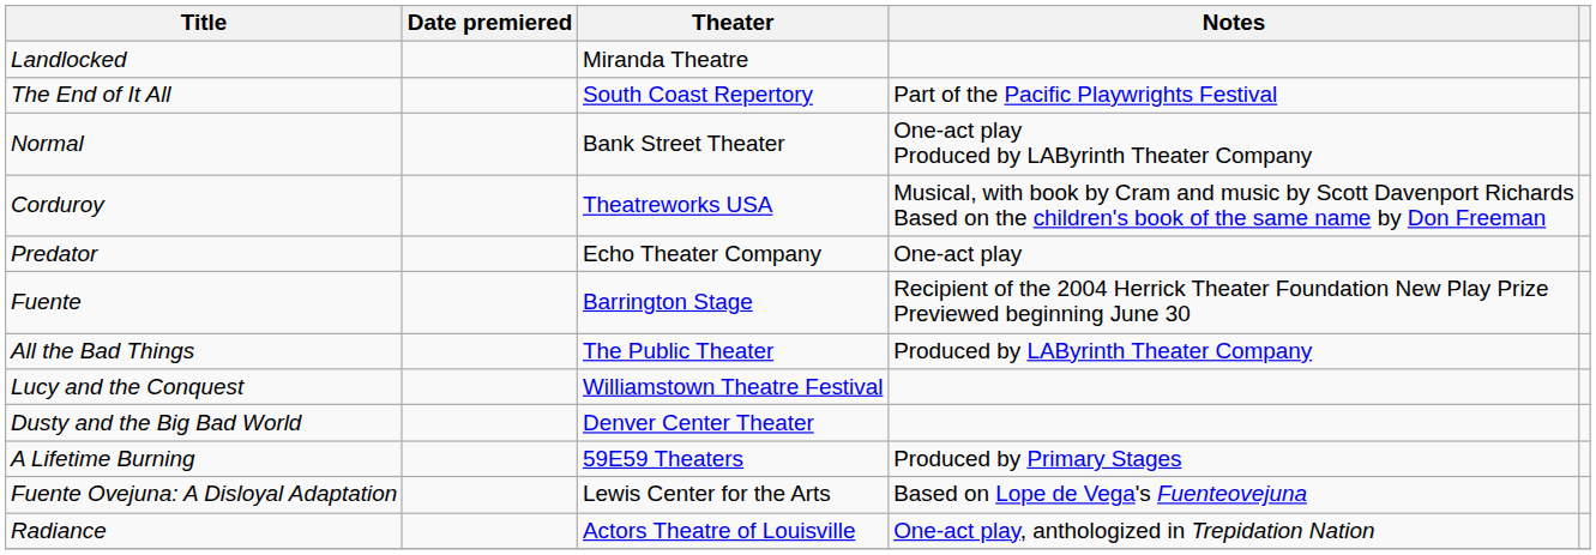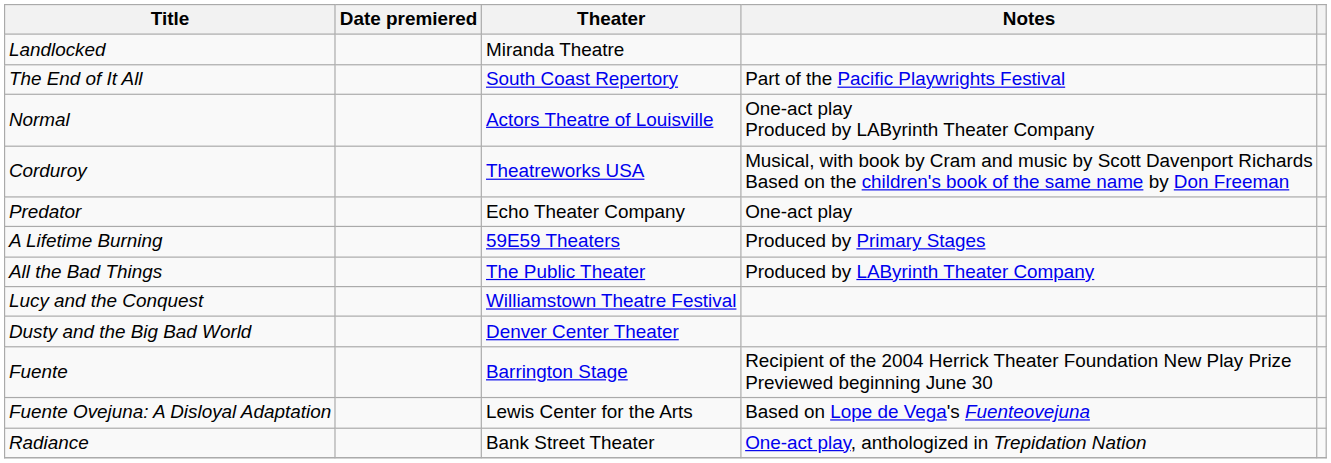Normal | Theater: Bank Street Theater -> Actors Theatre of Louisville
rows swapped: Fuente <-> A Lifetime Burning
Radiance | Theater: Actors Theatre of Louisville -> Bank Street Theater
